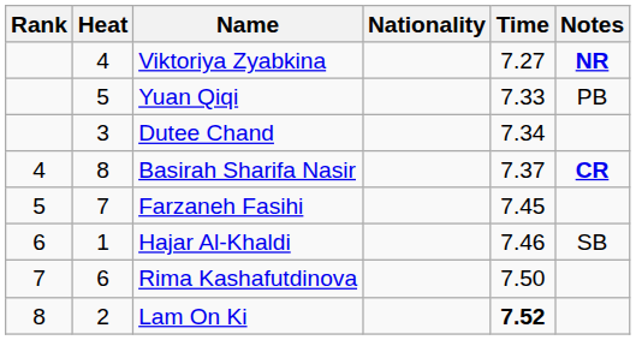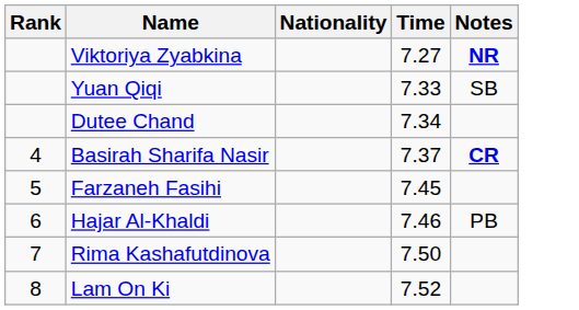- column: Heat | 4 | 5 | 3 | 8 | 7 | 1 | 6 | 2
Yuan Qiqi | Notes: PB -> SB
Hajar Al-Khaldi | Notes: SB -> PB
Lam On Ki | Time: bold -> normal
